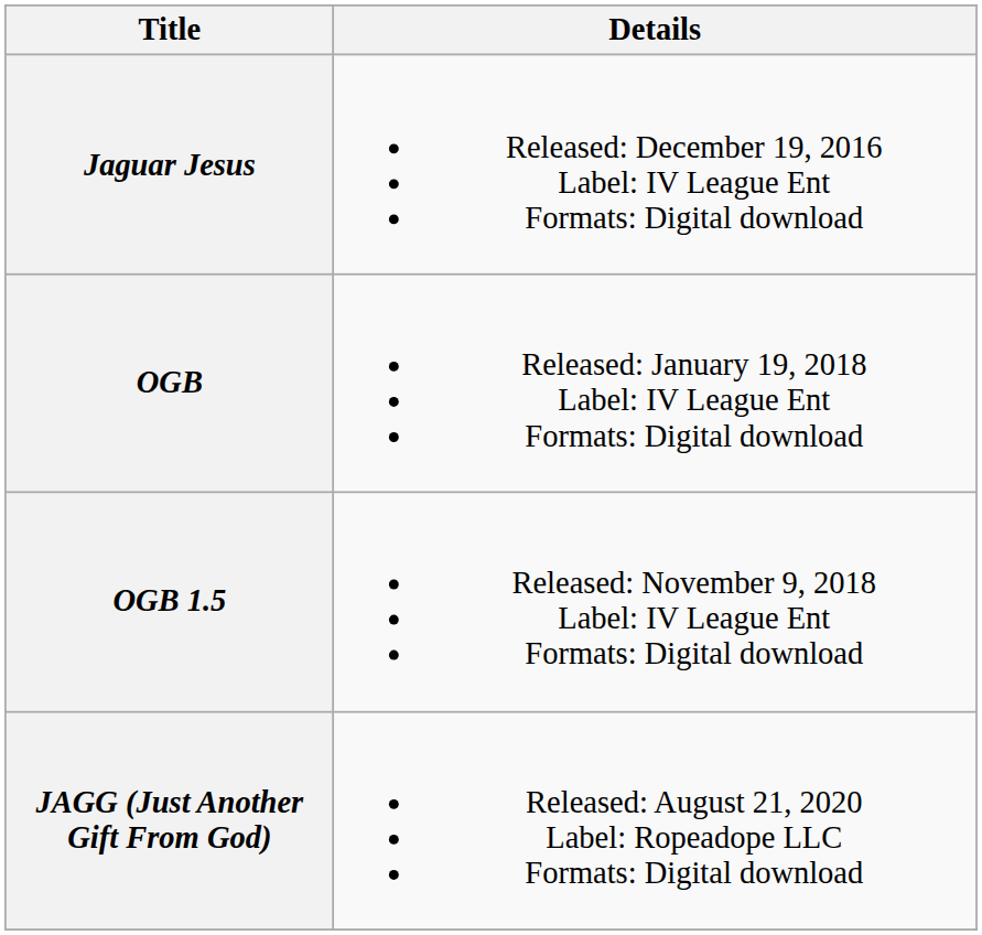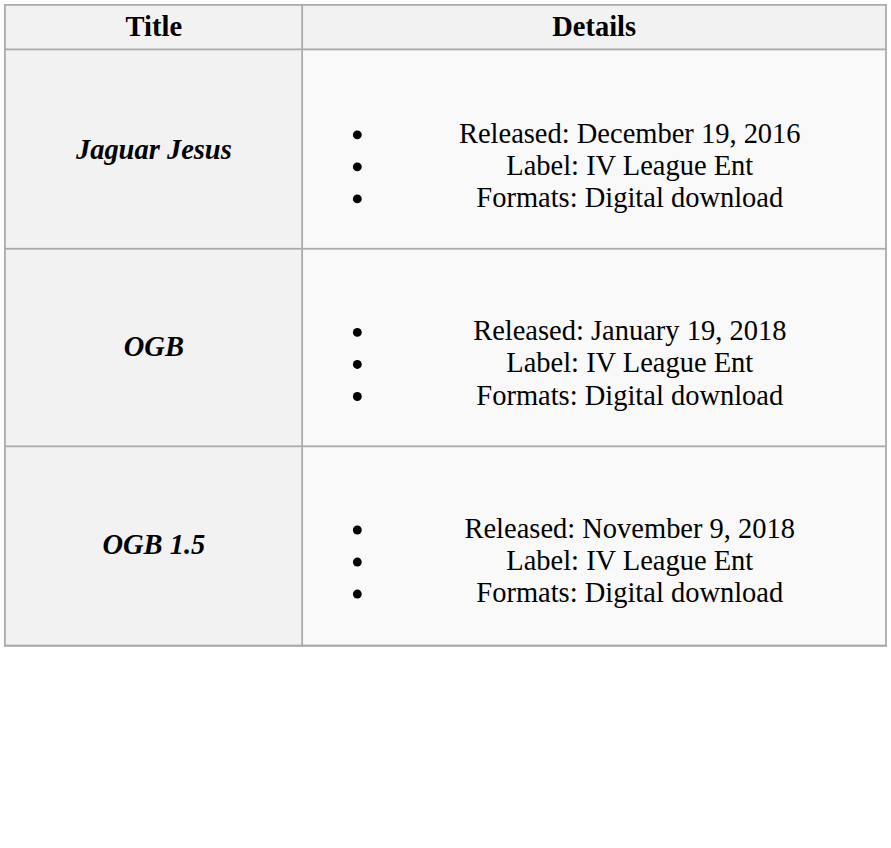- row: JAGG (Just Another Gift From God) | Released: August 21, 2020 Label: Ropeadope LLC Formats: Digital download
